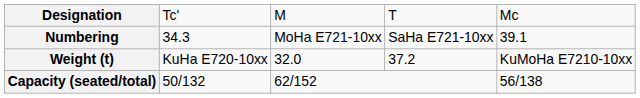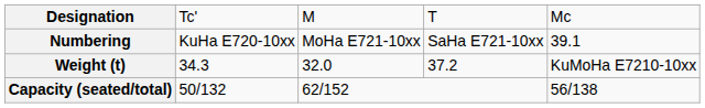Numbering | column 2: 34.3 -> KuHa E720-10xx
Weight (t) | column 2: KuHa E720-10xx -> 34.3
